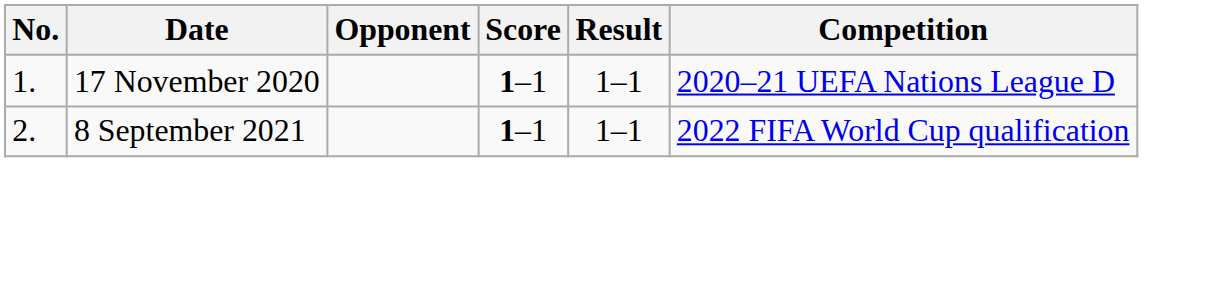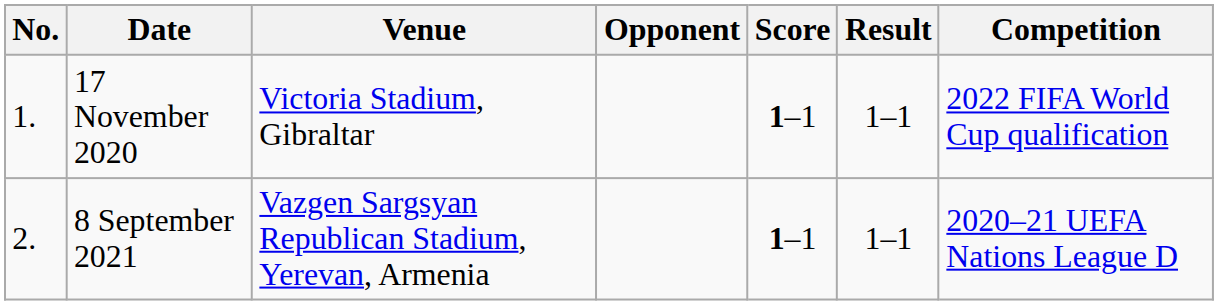+ column: Venue | Victoria Stadium, Gibraltar | Vazgen Sargsyan Republican Stadium, Yerevan, Armenia
17 November 2020 | Competition: 2020–21 UEFA Nations League D -> 2022 FIFA World Cup qualification
8 September 2021 | Competition: 2022 FIFA World Cup qualification -> 2020–21 UEFA Nations League D
